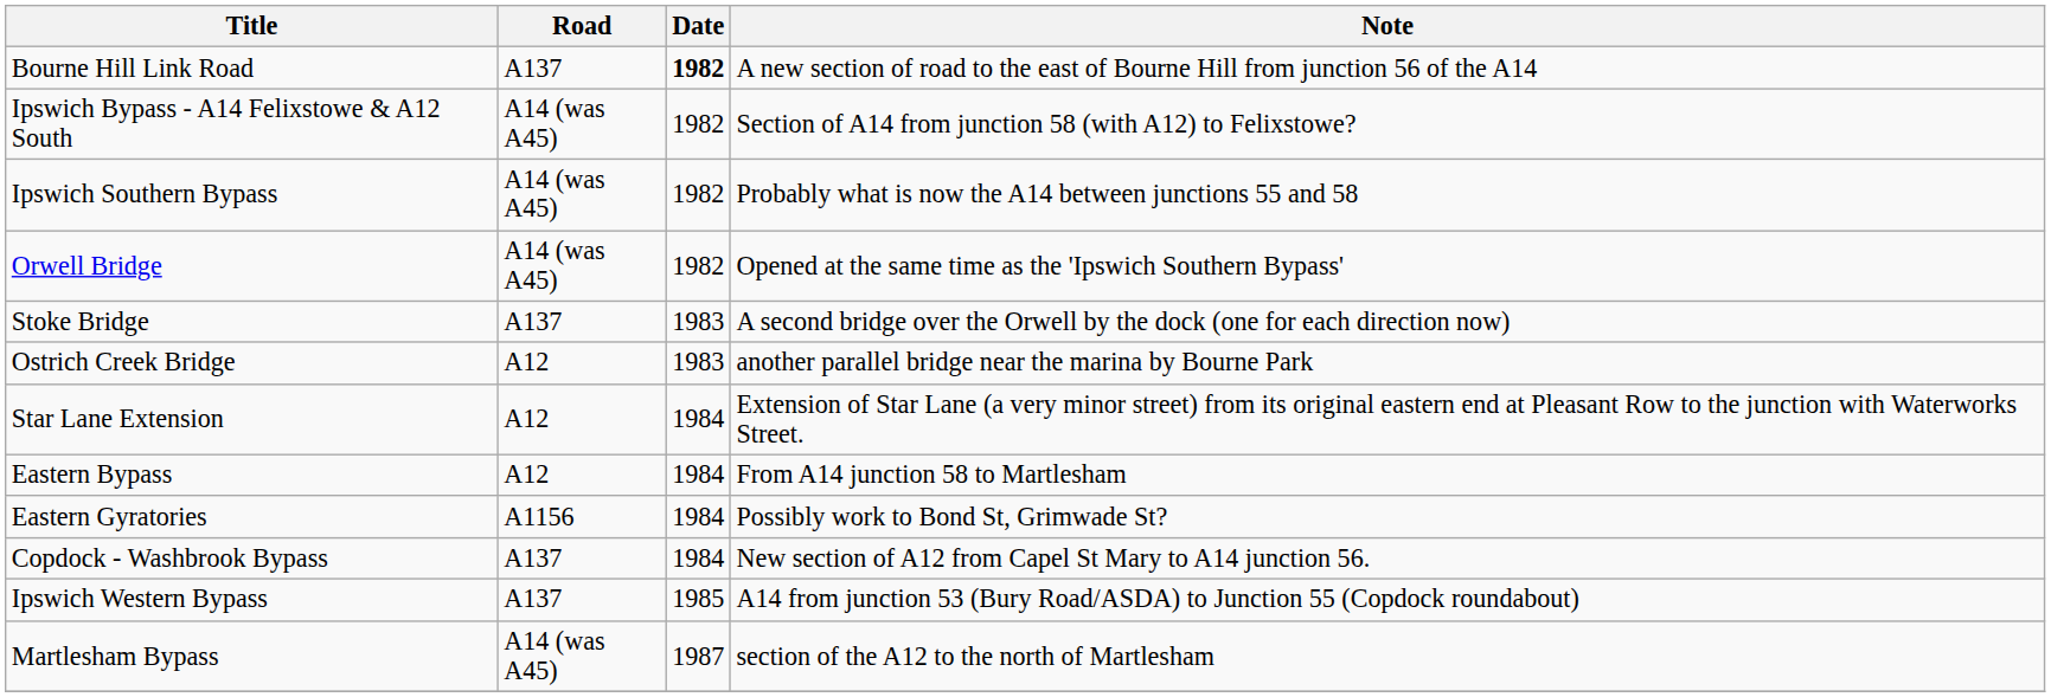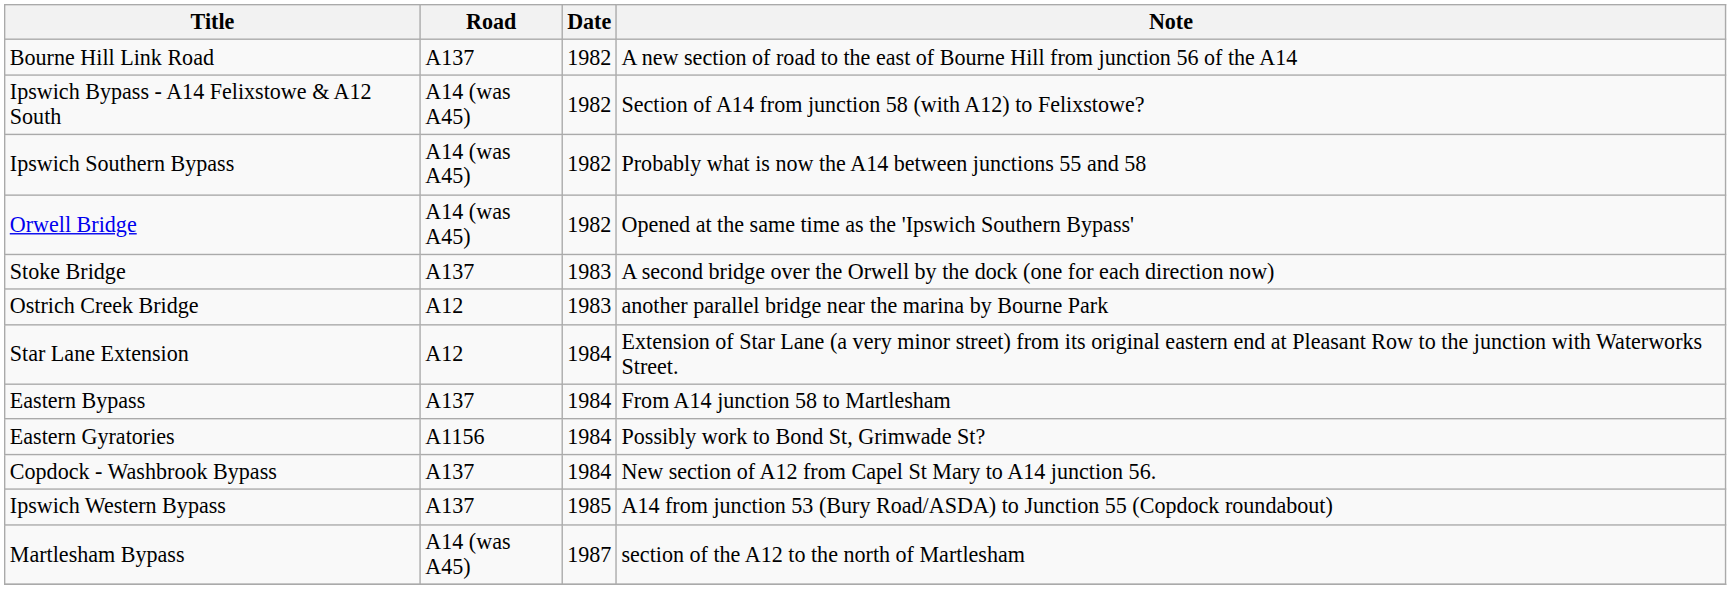Bourne Hill Link Road | Date: bold -> normal
Eastern Bypass | Road: A12 -> A137
